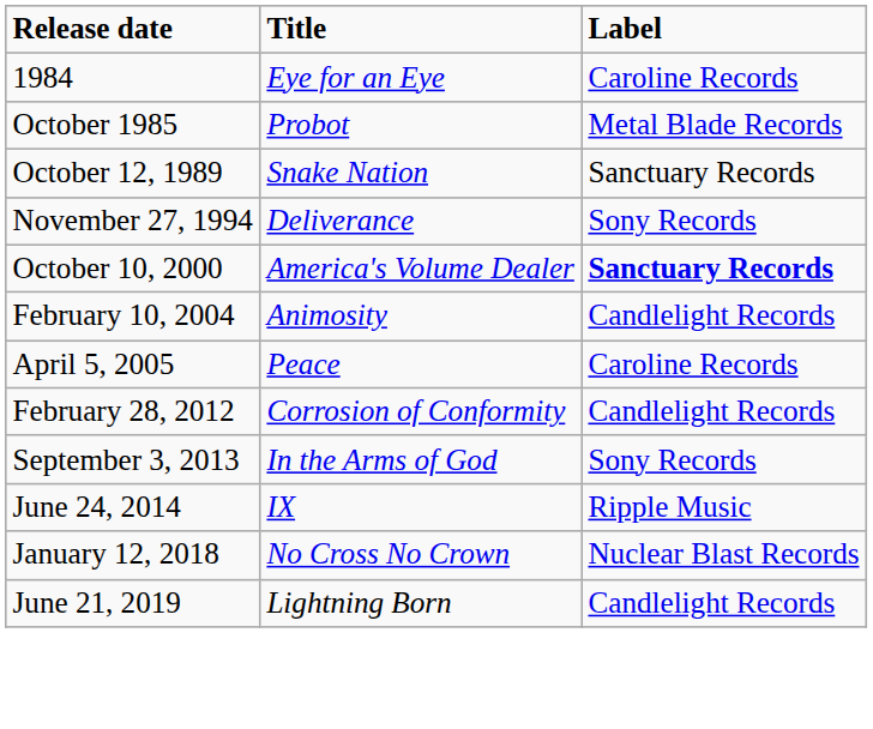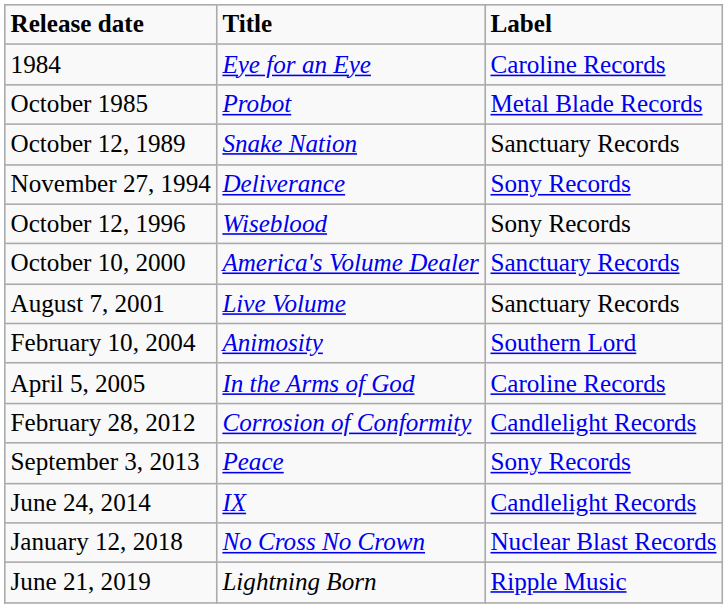+ row: October 12, 1996 | Wiseblood | Sony Records
October 10, 2000 | Label: bold -> normal
+ row: August 7, 2001 | Live Volume | Sanctuary Records
February 10, 2004 | Label: Candlelight Records -> Southern Lord
April 5, 2005 | Title: Peace -> In the Arms of God
September 3, 2013 | Title: In the Arms of God -> Peace
June 24, 2014 | Label: Ripple Music -> Candlelight Records
June 21, 2019 | Label: Candlelight Records -> Ripple Music
